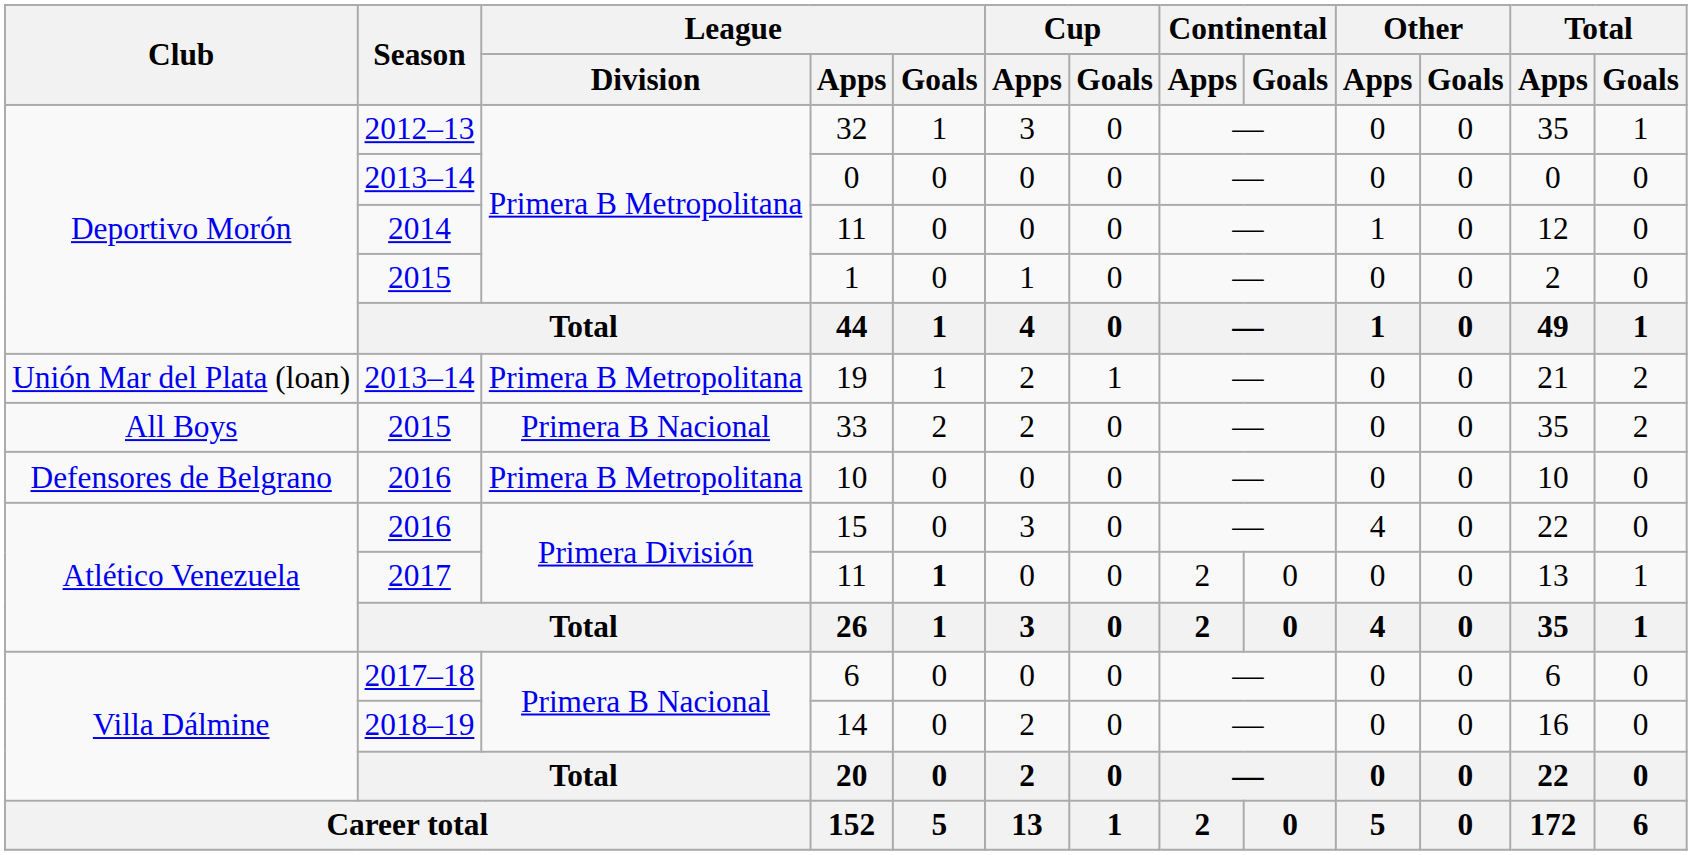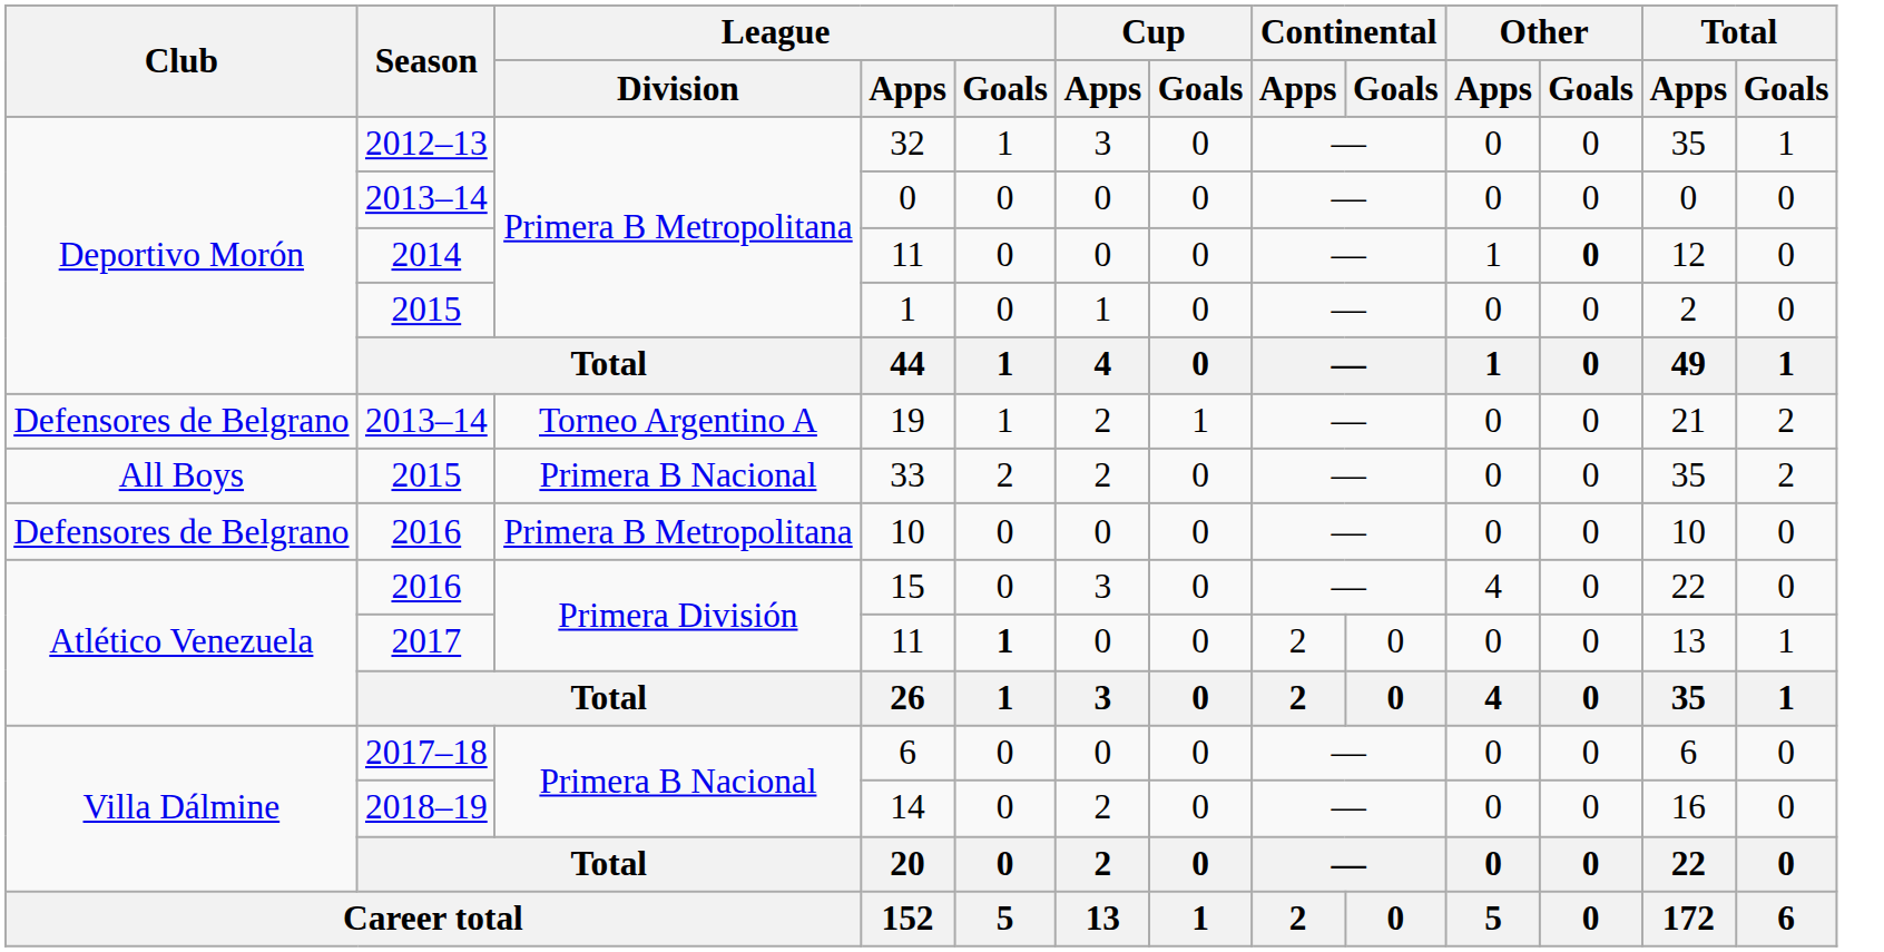2014 / 11 | Other / Goals: normal -> bold
19 | Club: Unión Mar del Plata (loan) -> Defensores de Belgrano
19 | League / Division: Primera B Metropolitana -> Torneo Argentino A
